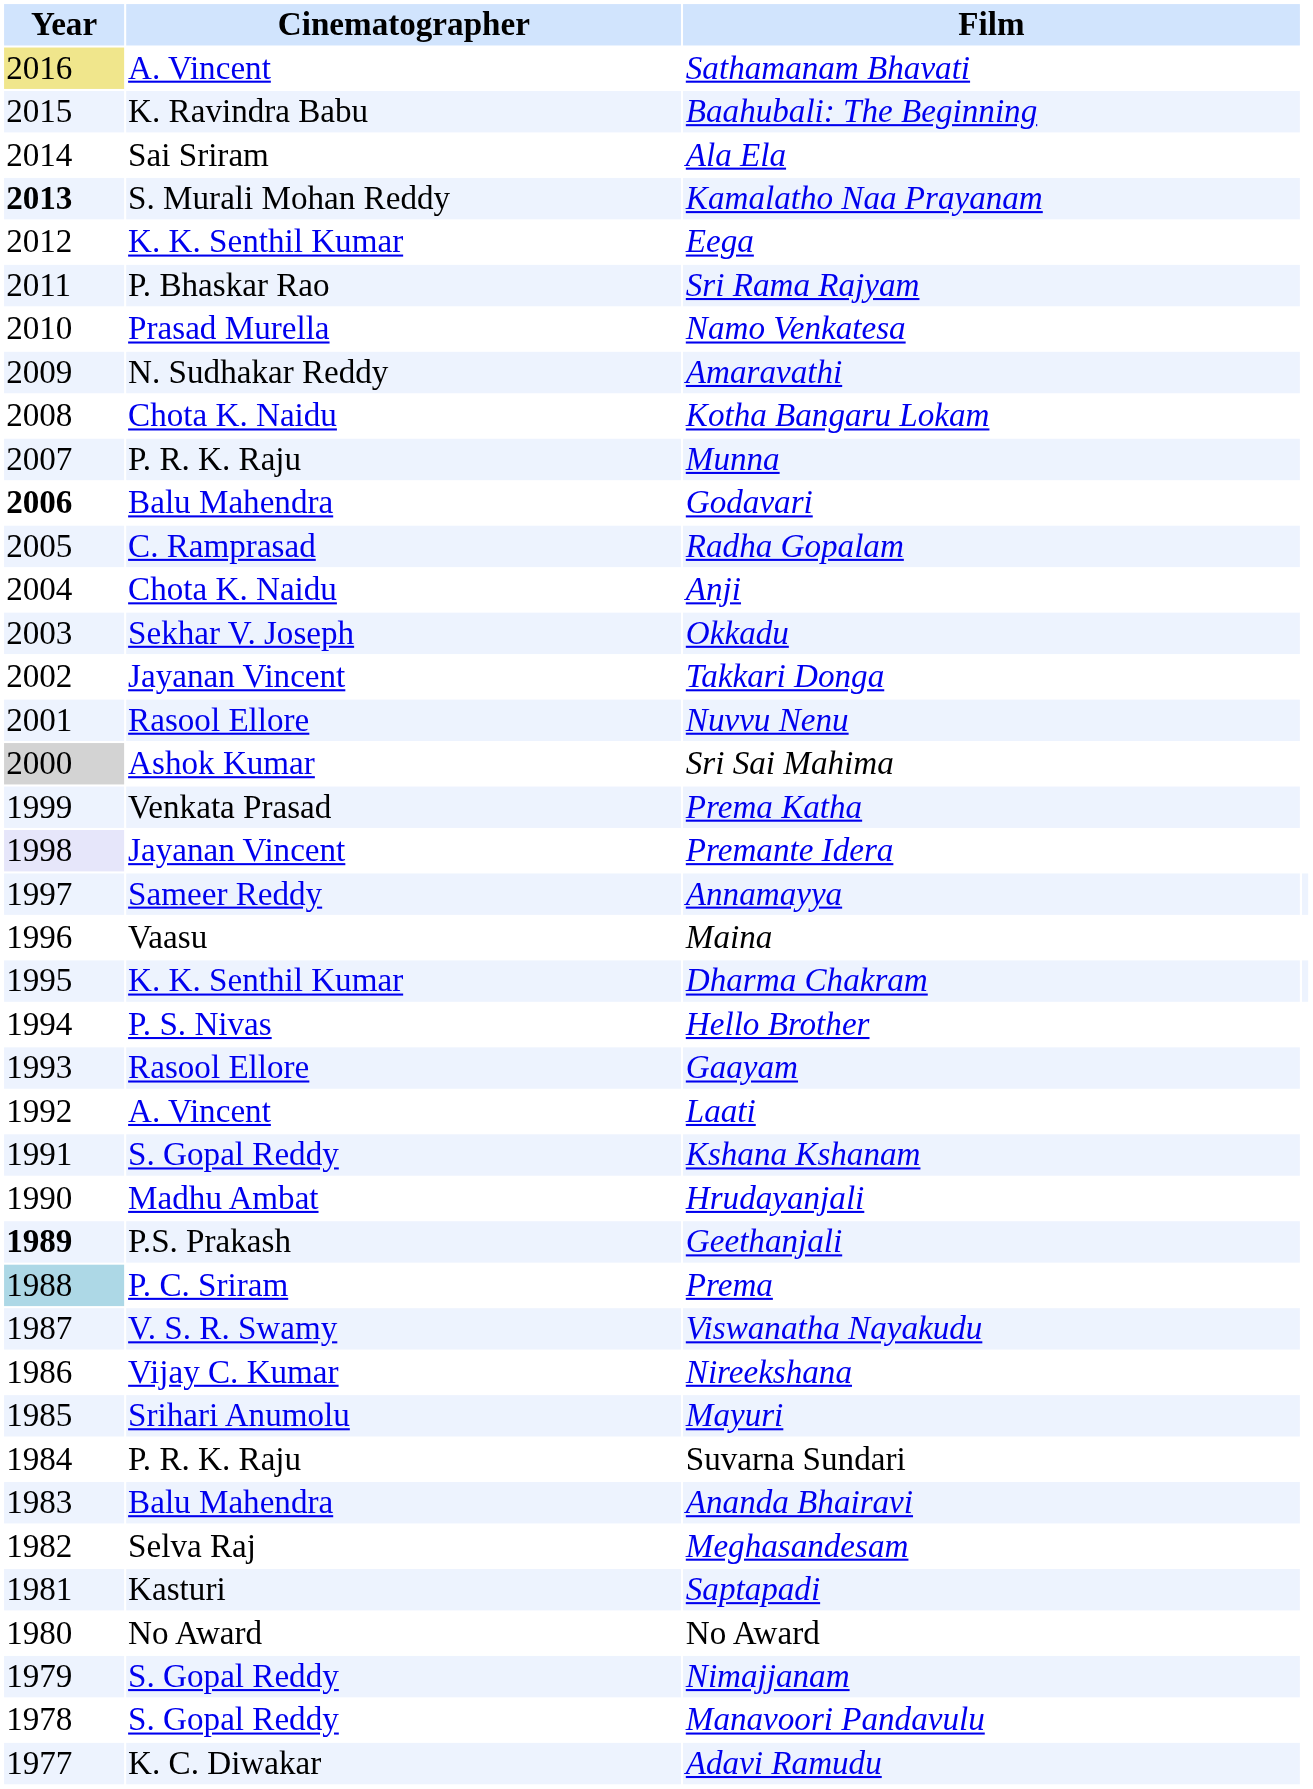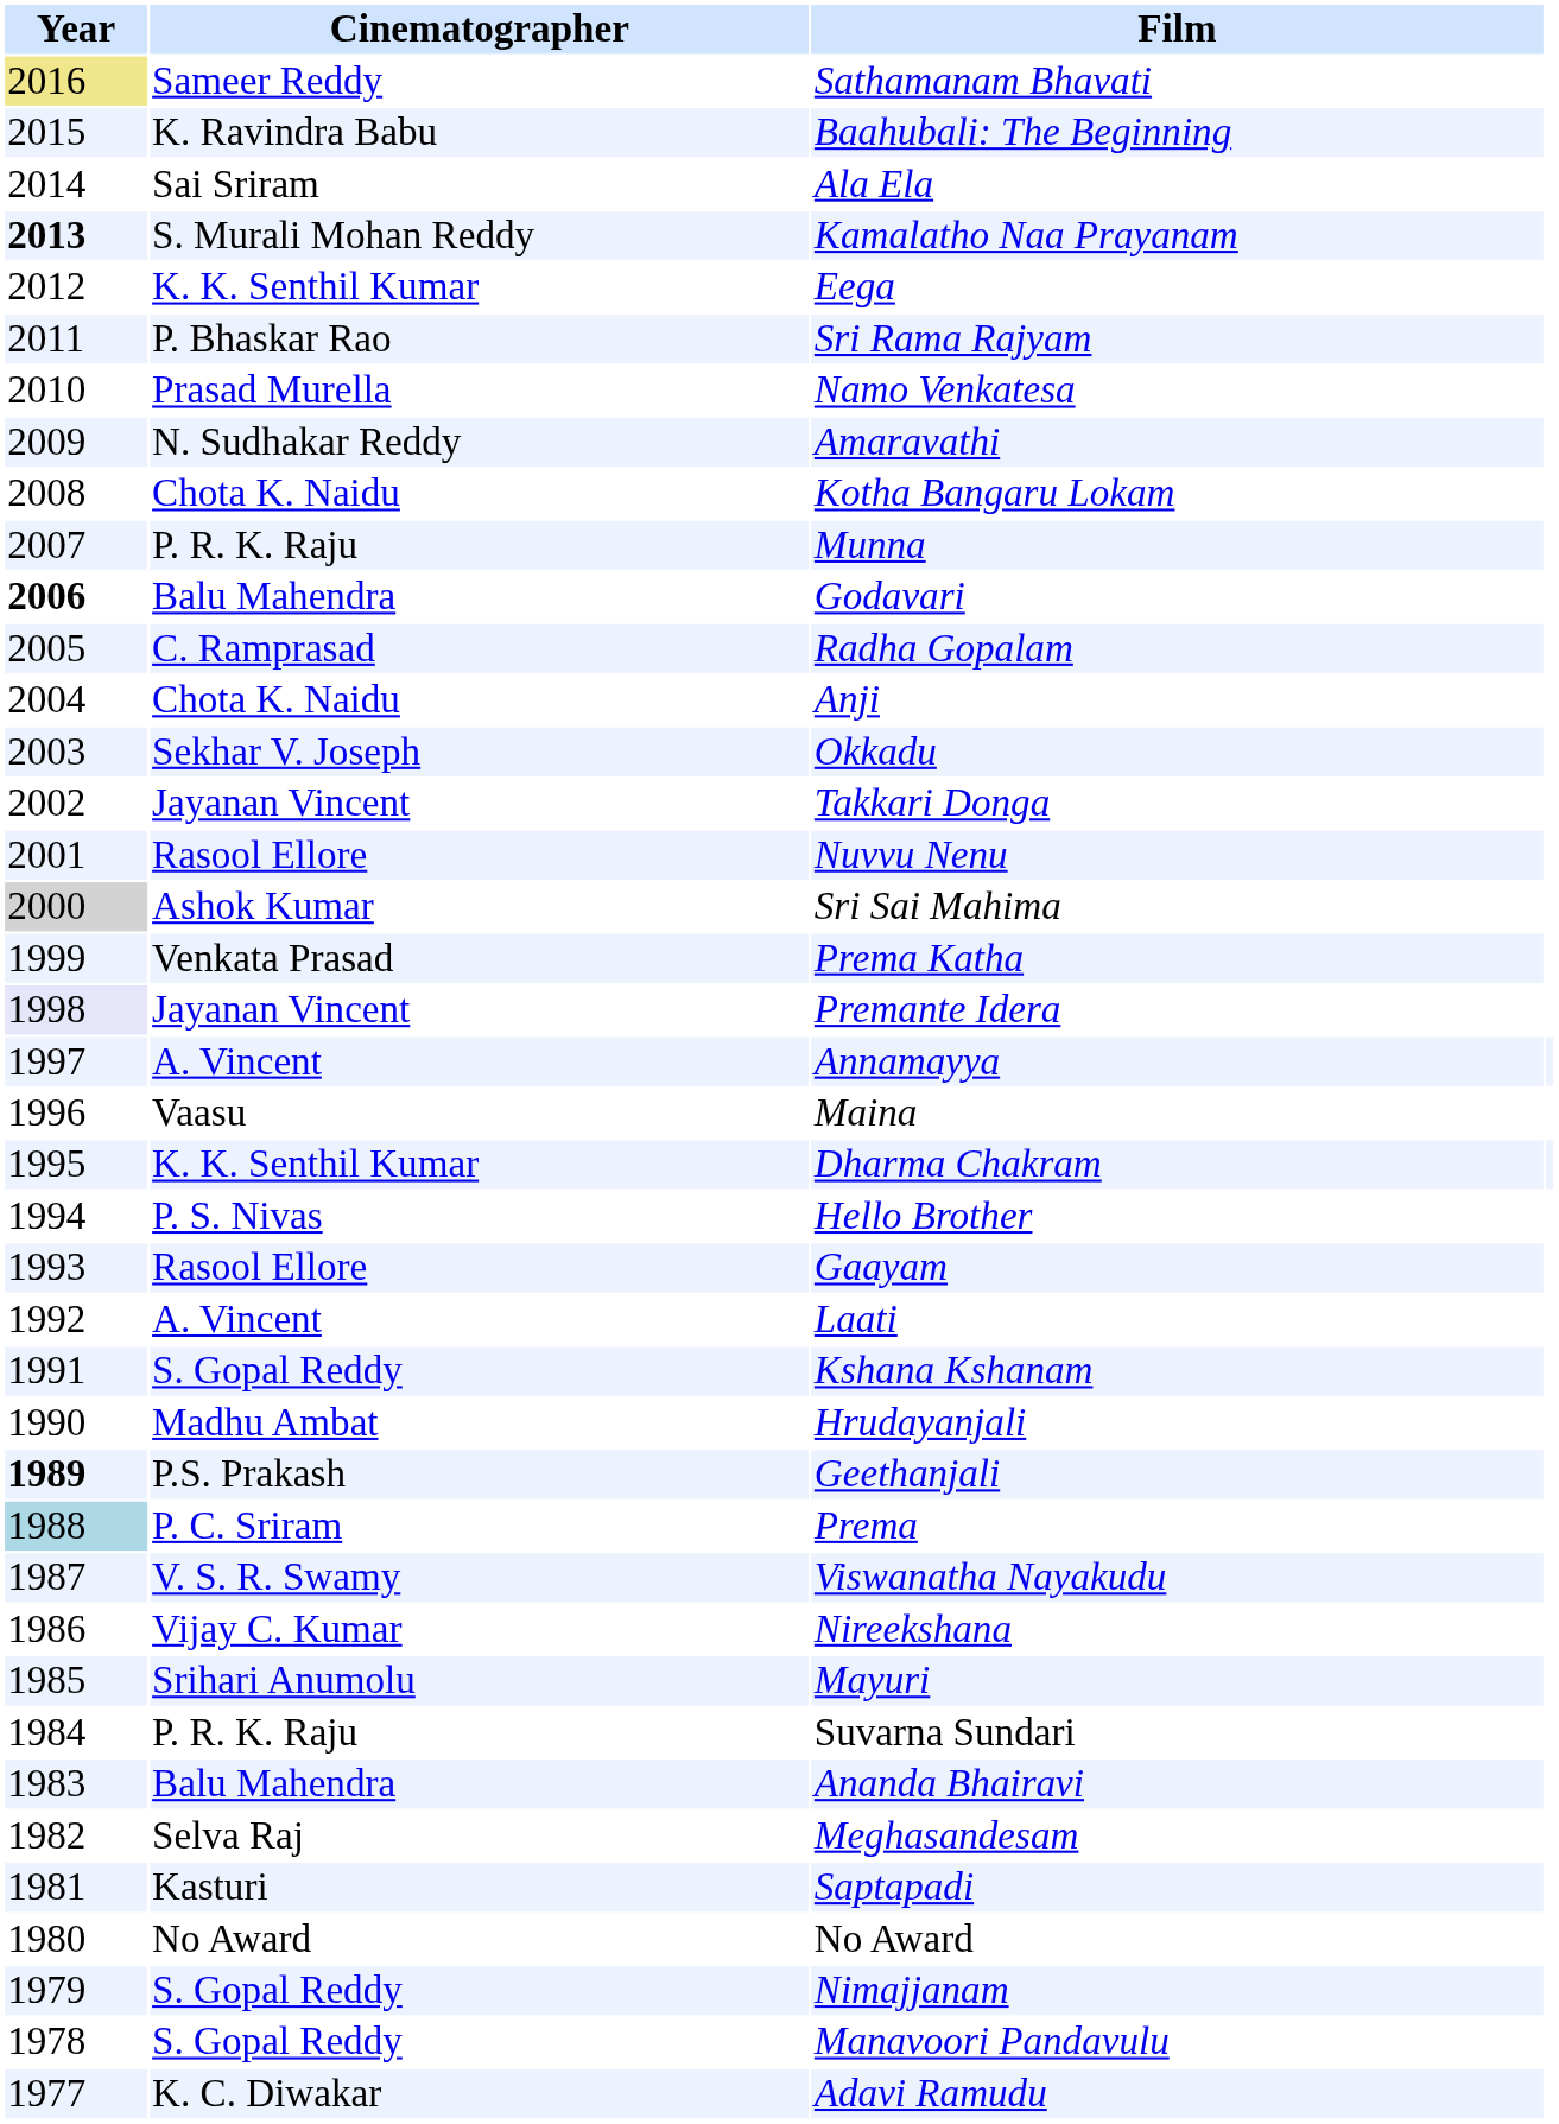Sathamanam Bhavati | Cinematographer: A. Vincent -> Sameer Reddy
Annamayya | Cinematographer: Sameer Reddy -> A. Vincent
